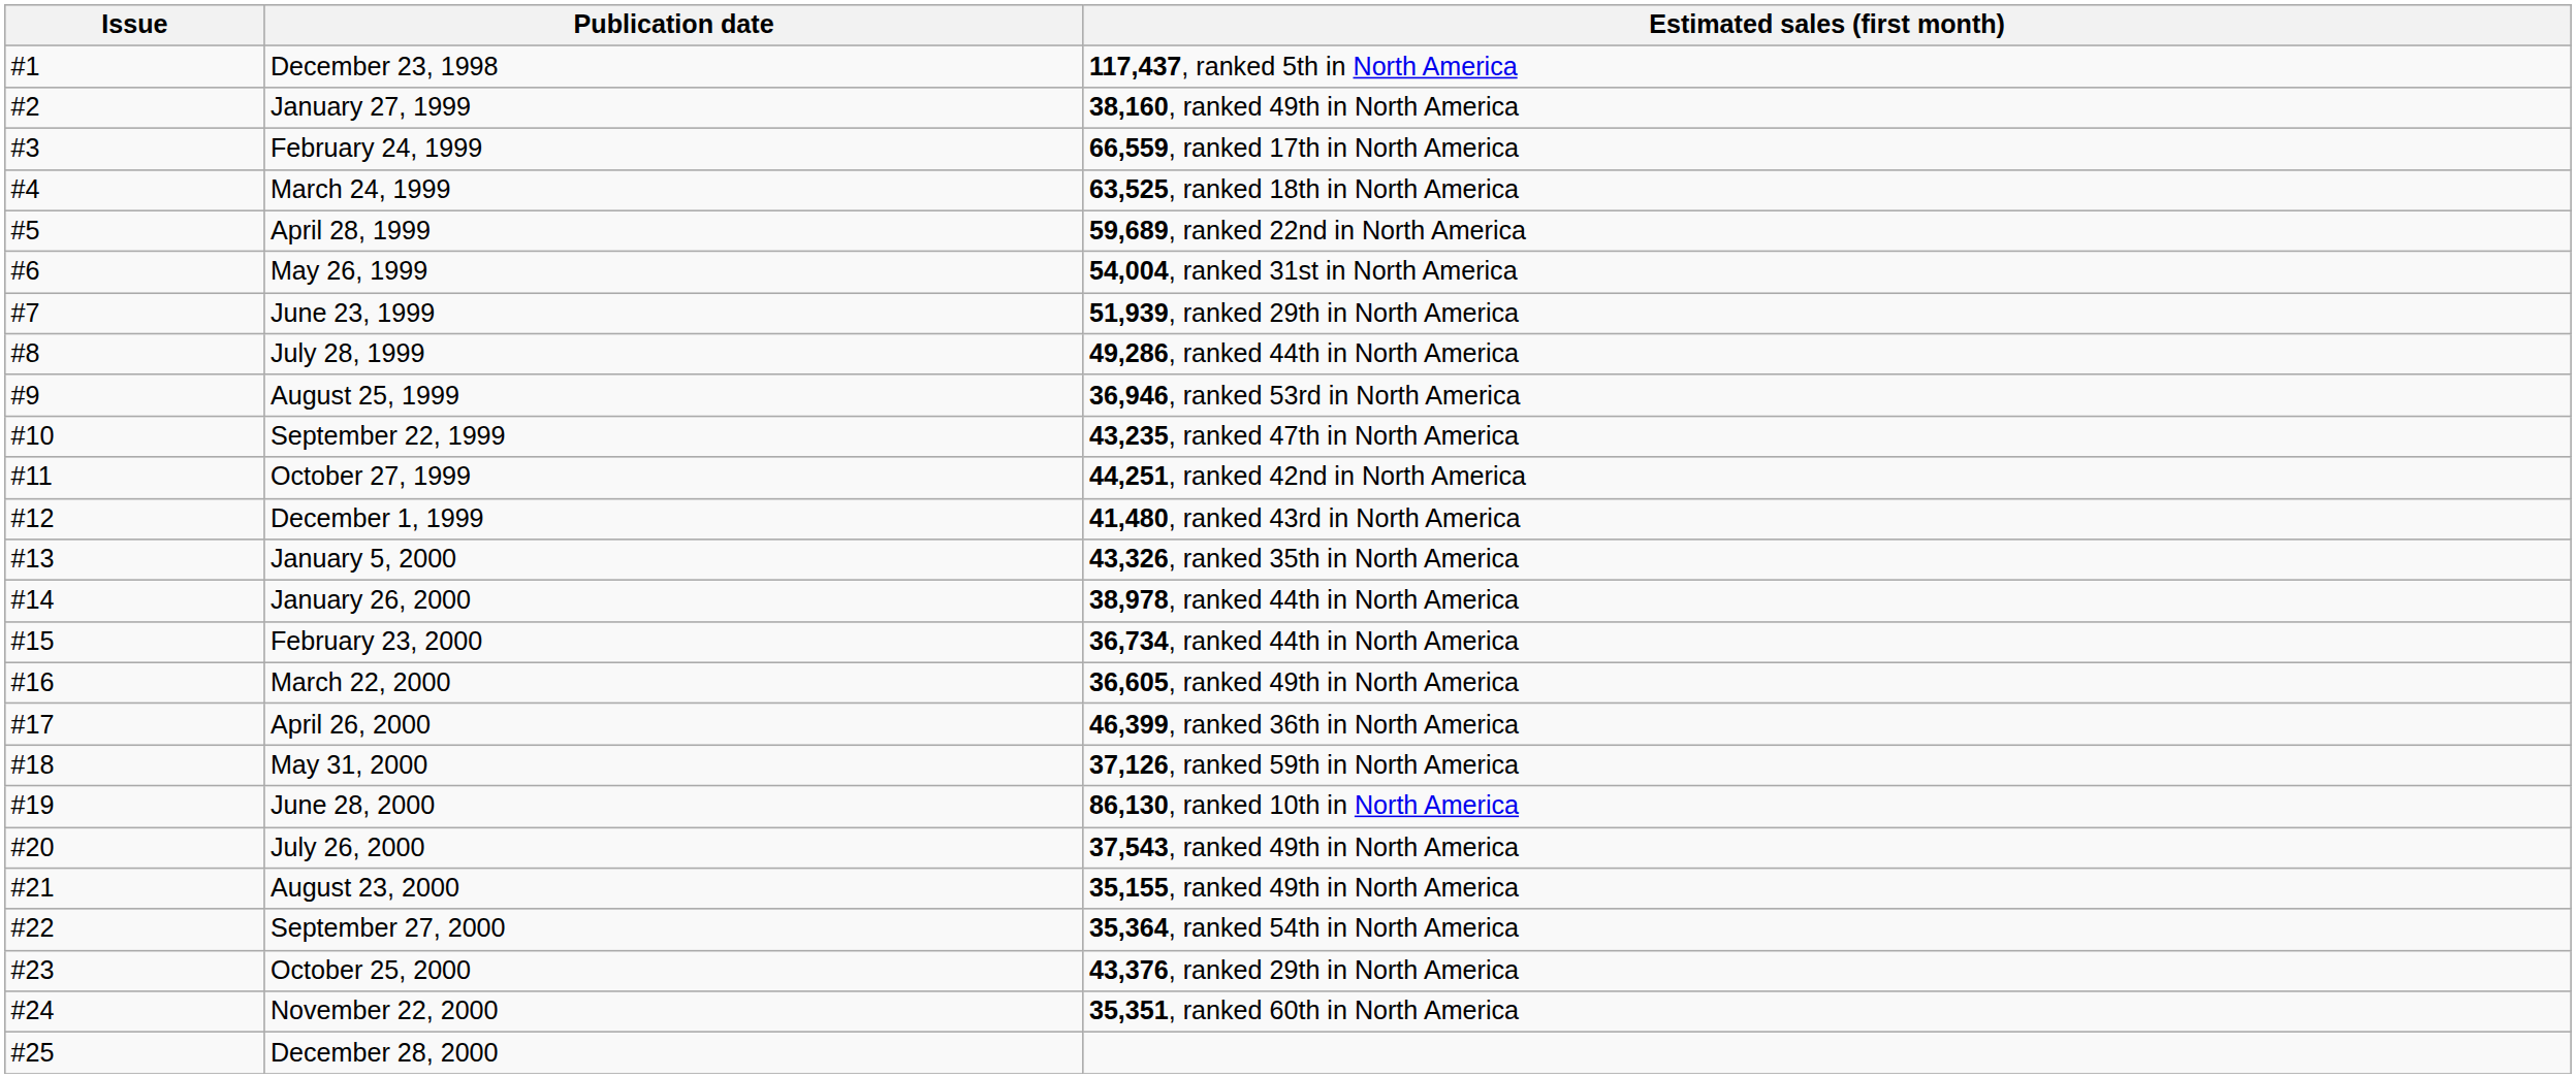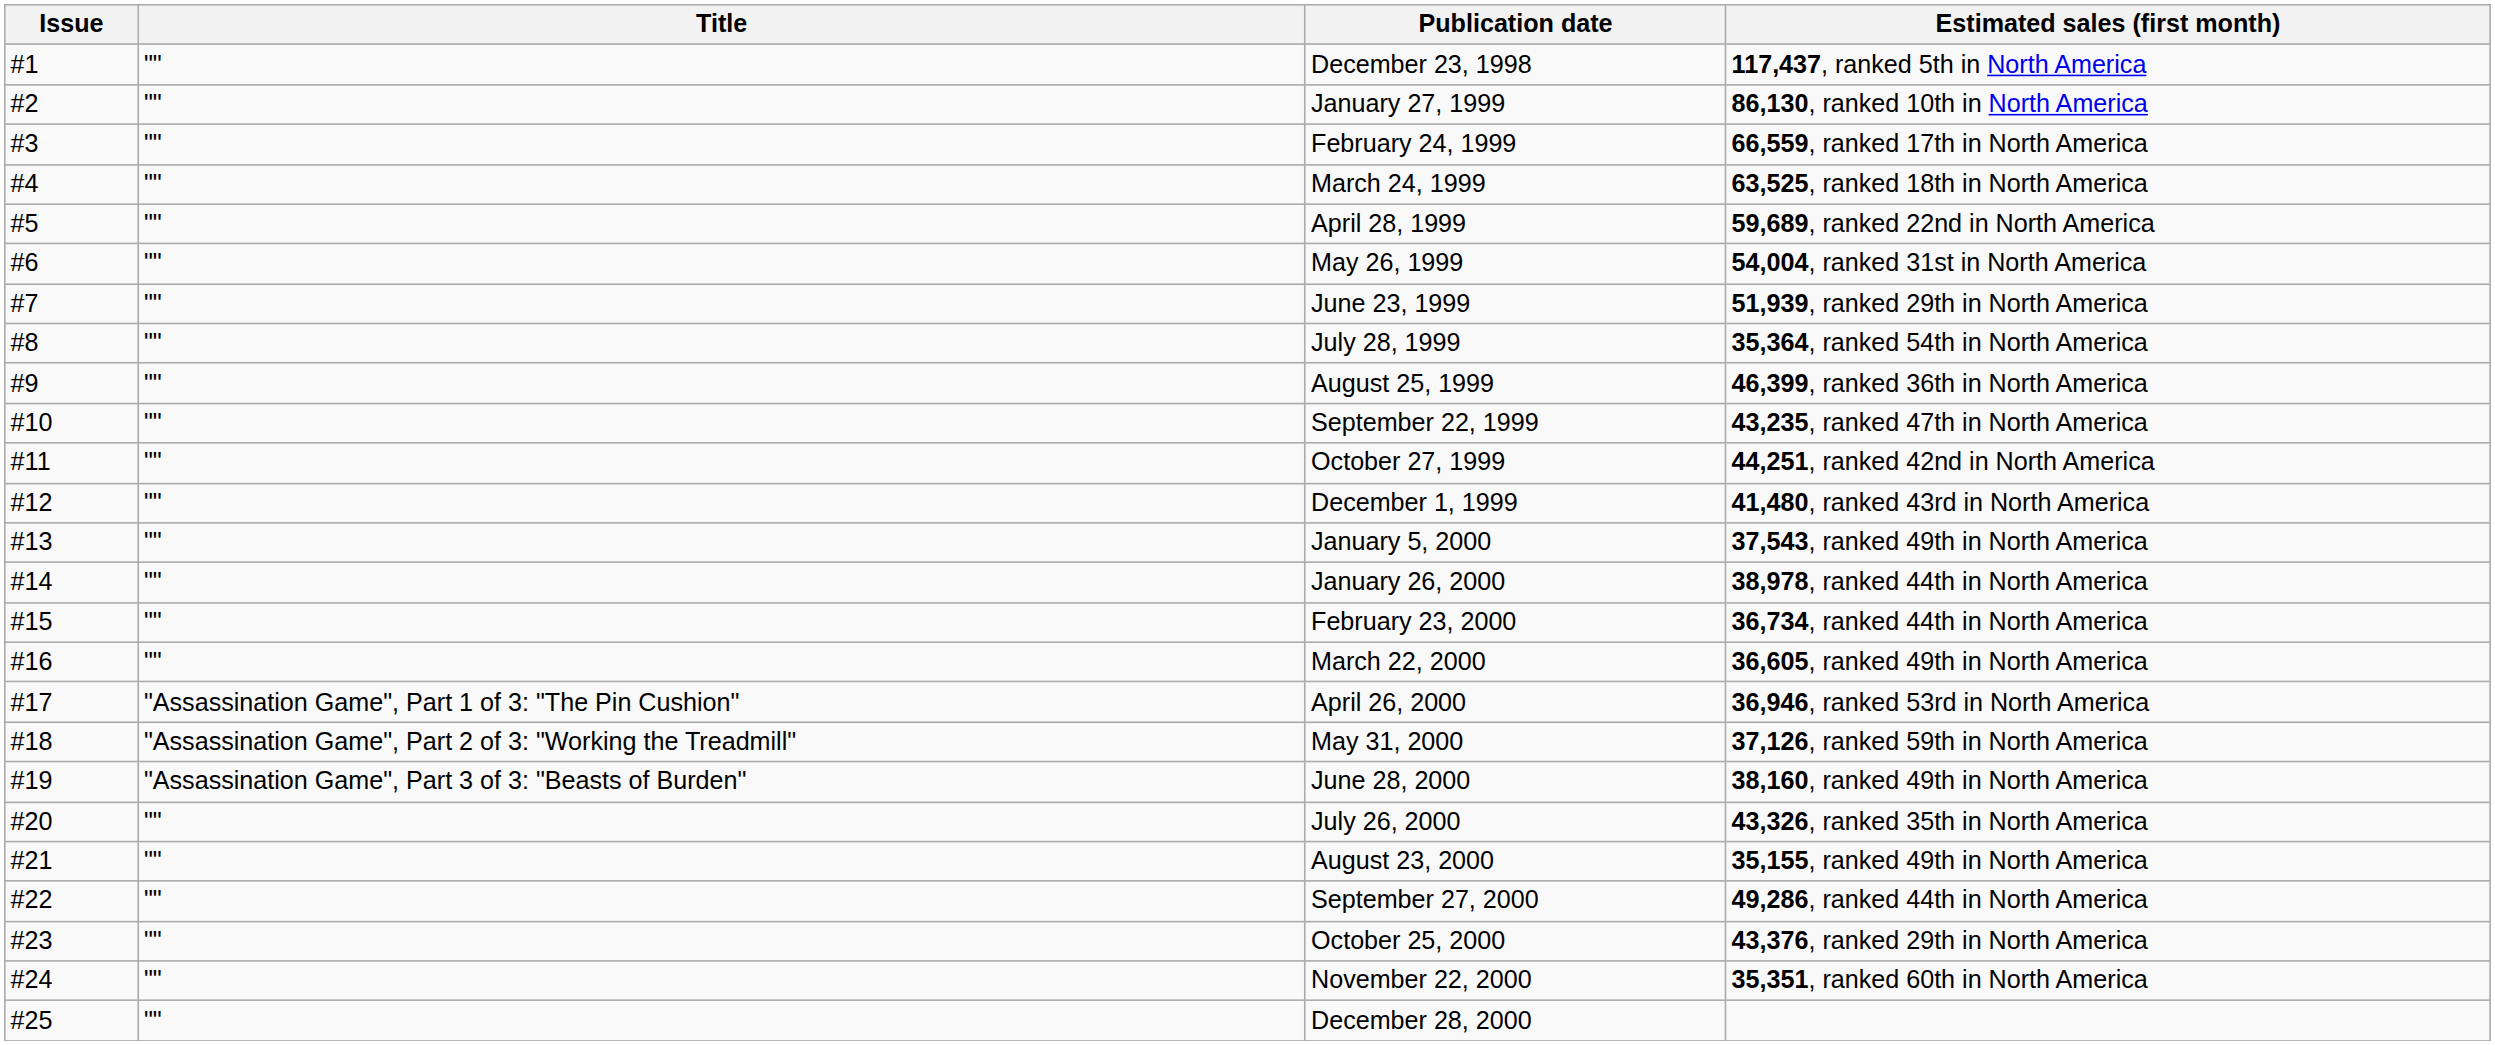+ column: Title | "" | "" | "" | "" | "" | "" | "" | "" | "" | "" | "" | "" | "" | "" | "" | "" | "Assassination Game", Part 1 of 3: "The Pin Cushion" | "Assassination Game", Part 2 of 3: "Working the Treadmill" | "Assassination Game", Part 3 of 3: "Beasts of Burden" | "" | "" | "" | "" | "" | ""
January 27, 1999 | Estimated sales (first month): 38,160, ranked 49th in North America -> 86,130, ranked 10th in North America
July 28, 1999 | Estimated sales (first month): 49,286, ranked 44th in North America -> 35,364, ranked 54th in North America
August 25, 1999 | Estimated sales (first month): 36,946, ranked 53rd in North America -> 46,399, ranked 36th in North America
January 5, 2000 | Estimated sales (first month): 43,326, ranked 35th in North America -> 37,543, ranked 49th in North America
April 26, 2000 | Estimated sales (first month): 46,399, ranked 36th in North America -> 36,946, ranked 53rd in North America
June 28, 2000 | Estimated sales (first month): 86,130, ranked 10th in North America -> 38,160, ranked 49th in North America
July 26, 2000 | Estimated sales (first month): 37,543, ranked 49th in North America -> 43,326, ranked 35th in North America
September 27, 2000 | Estimated sales (first month): 35,364, ranked 54th in North America -> 49,286, ranked 44th in North America
